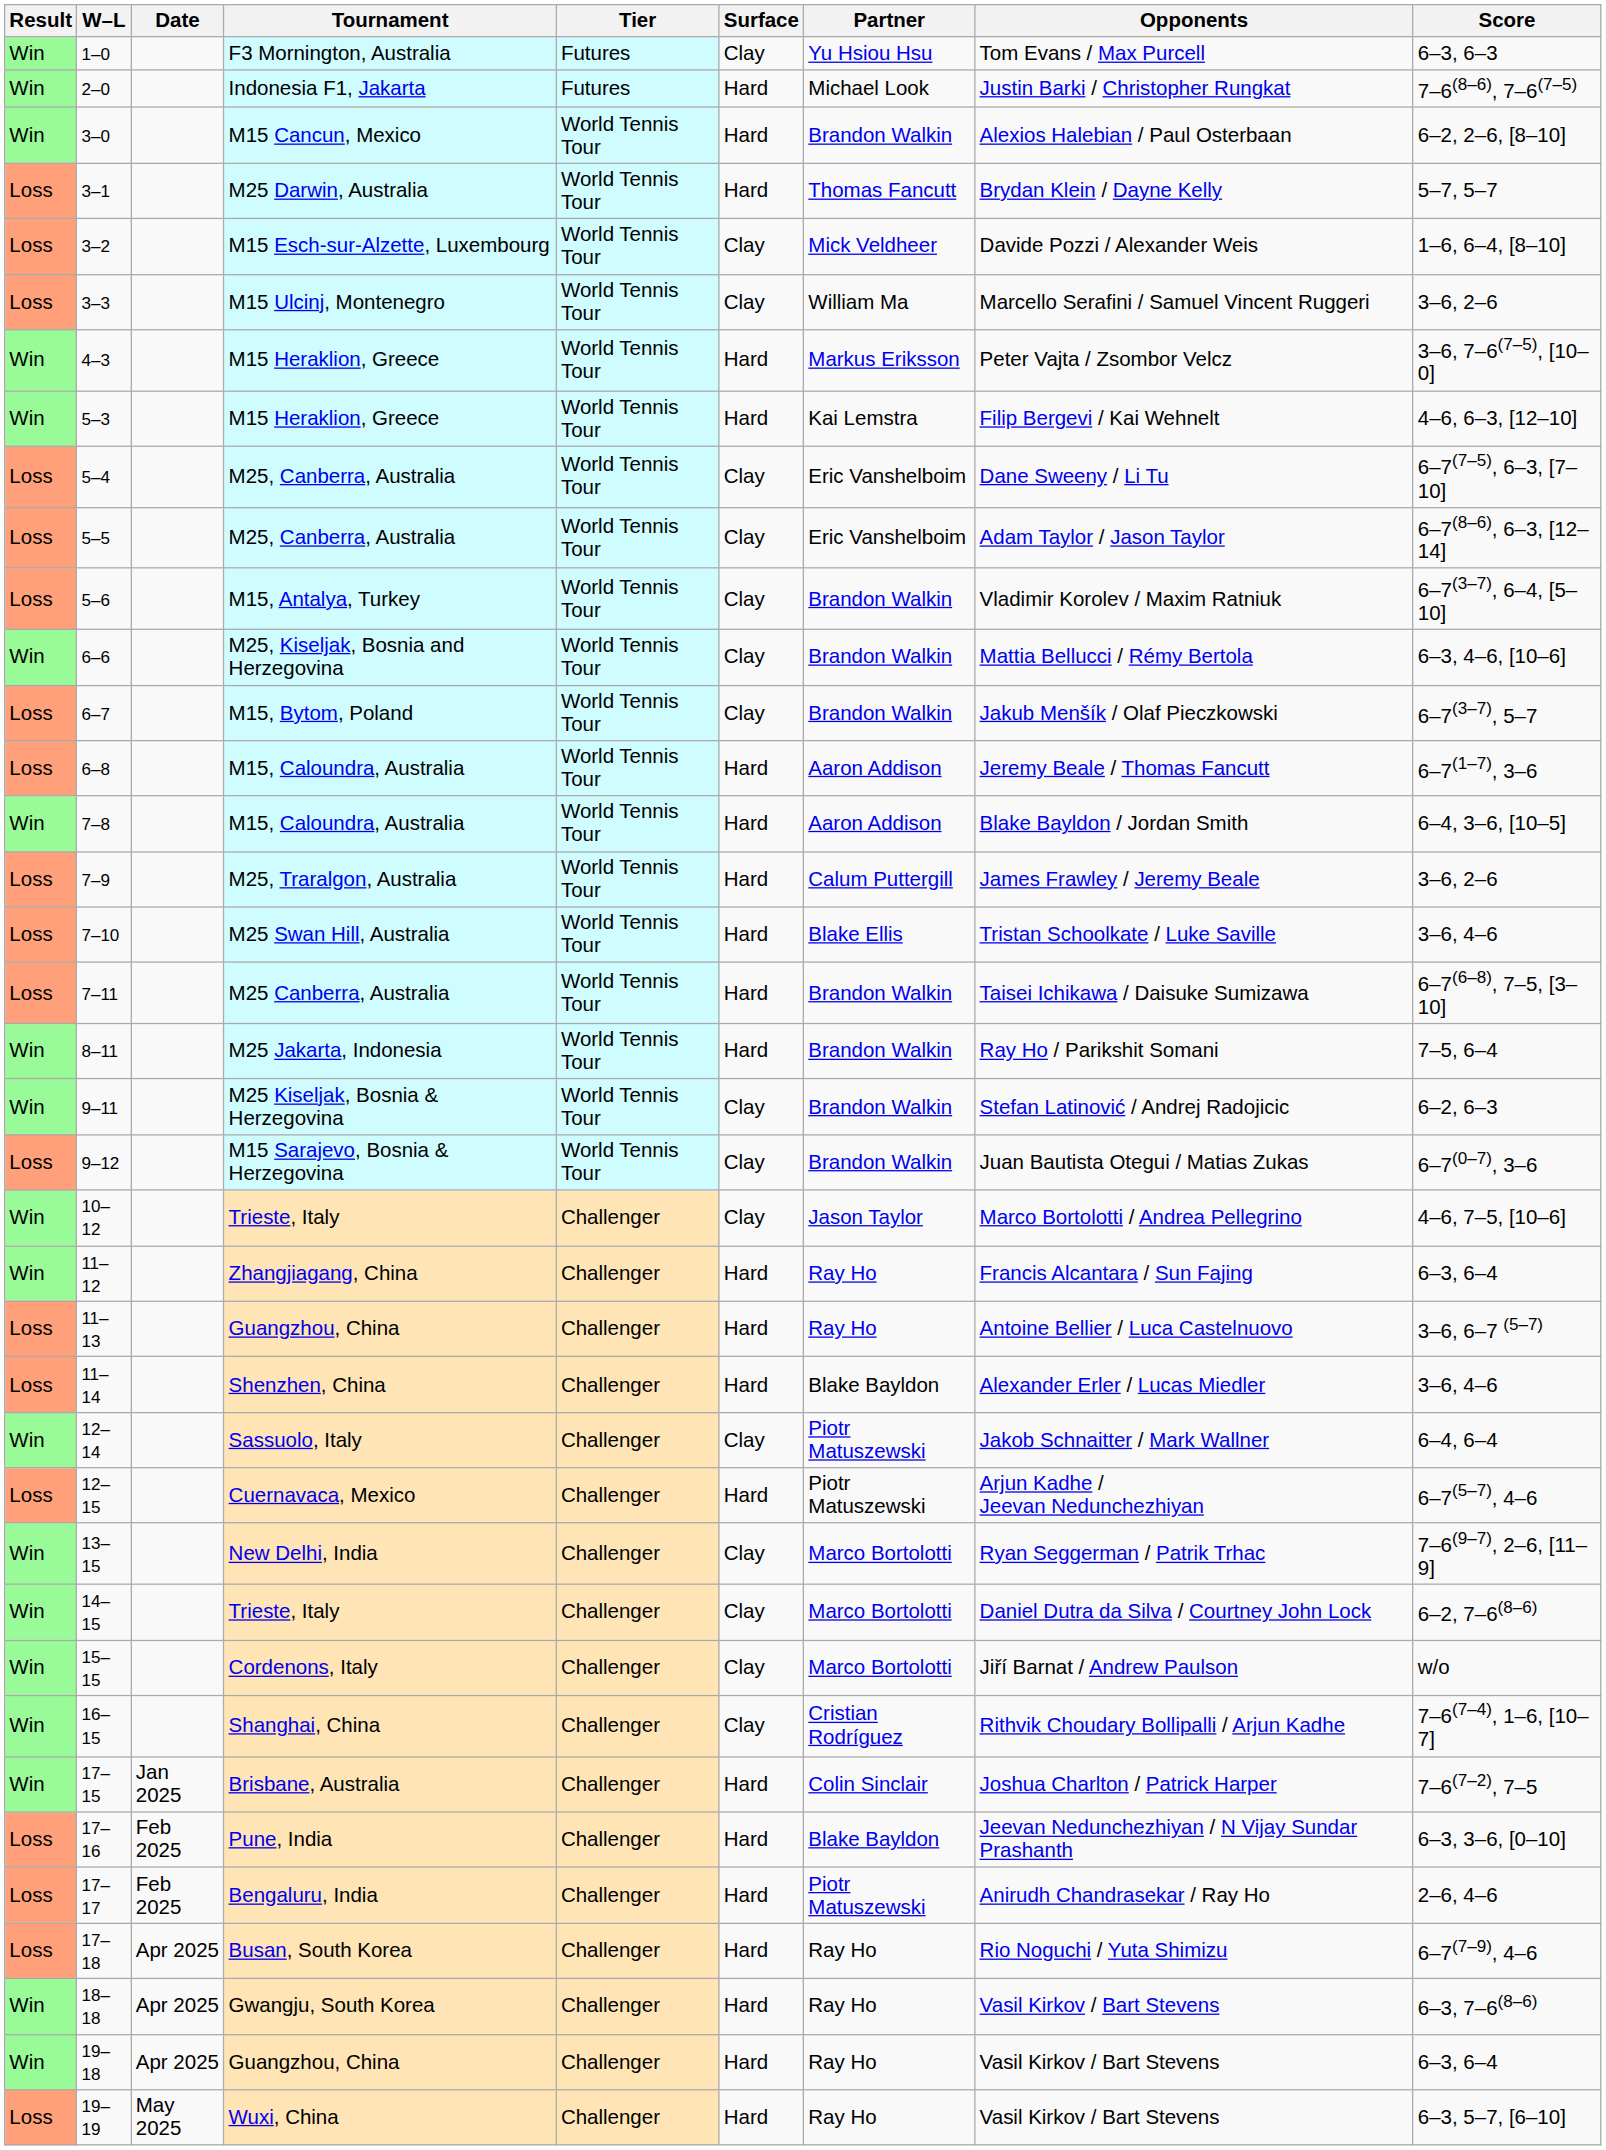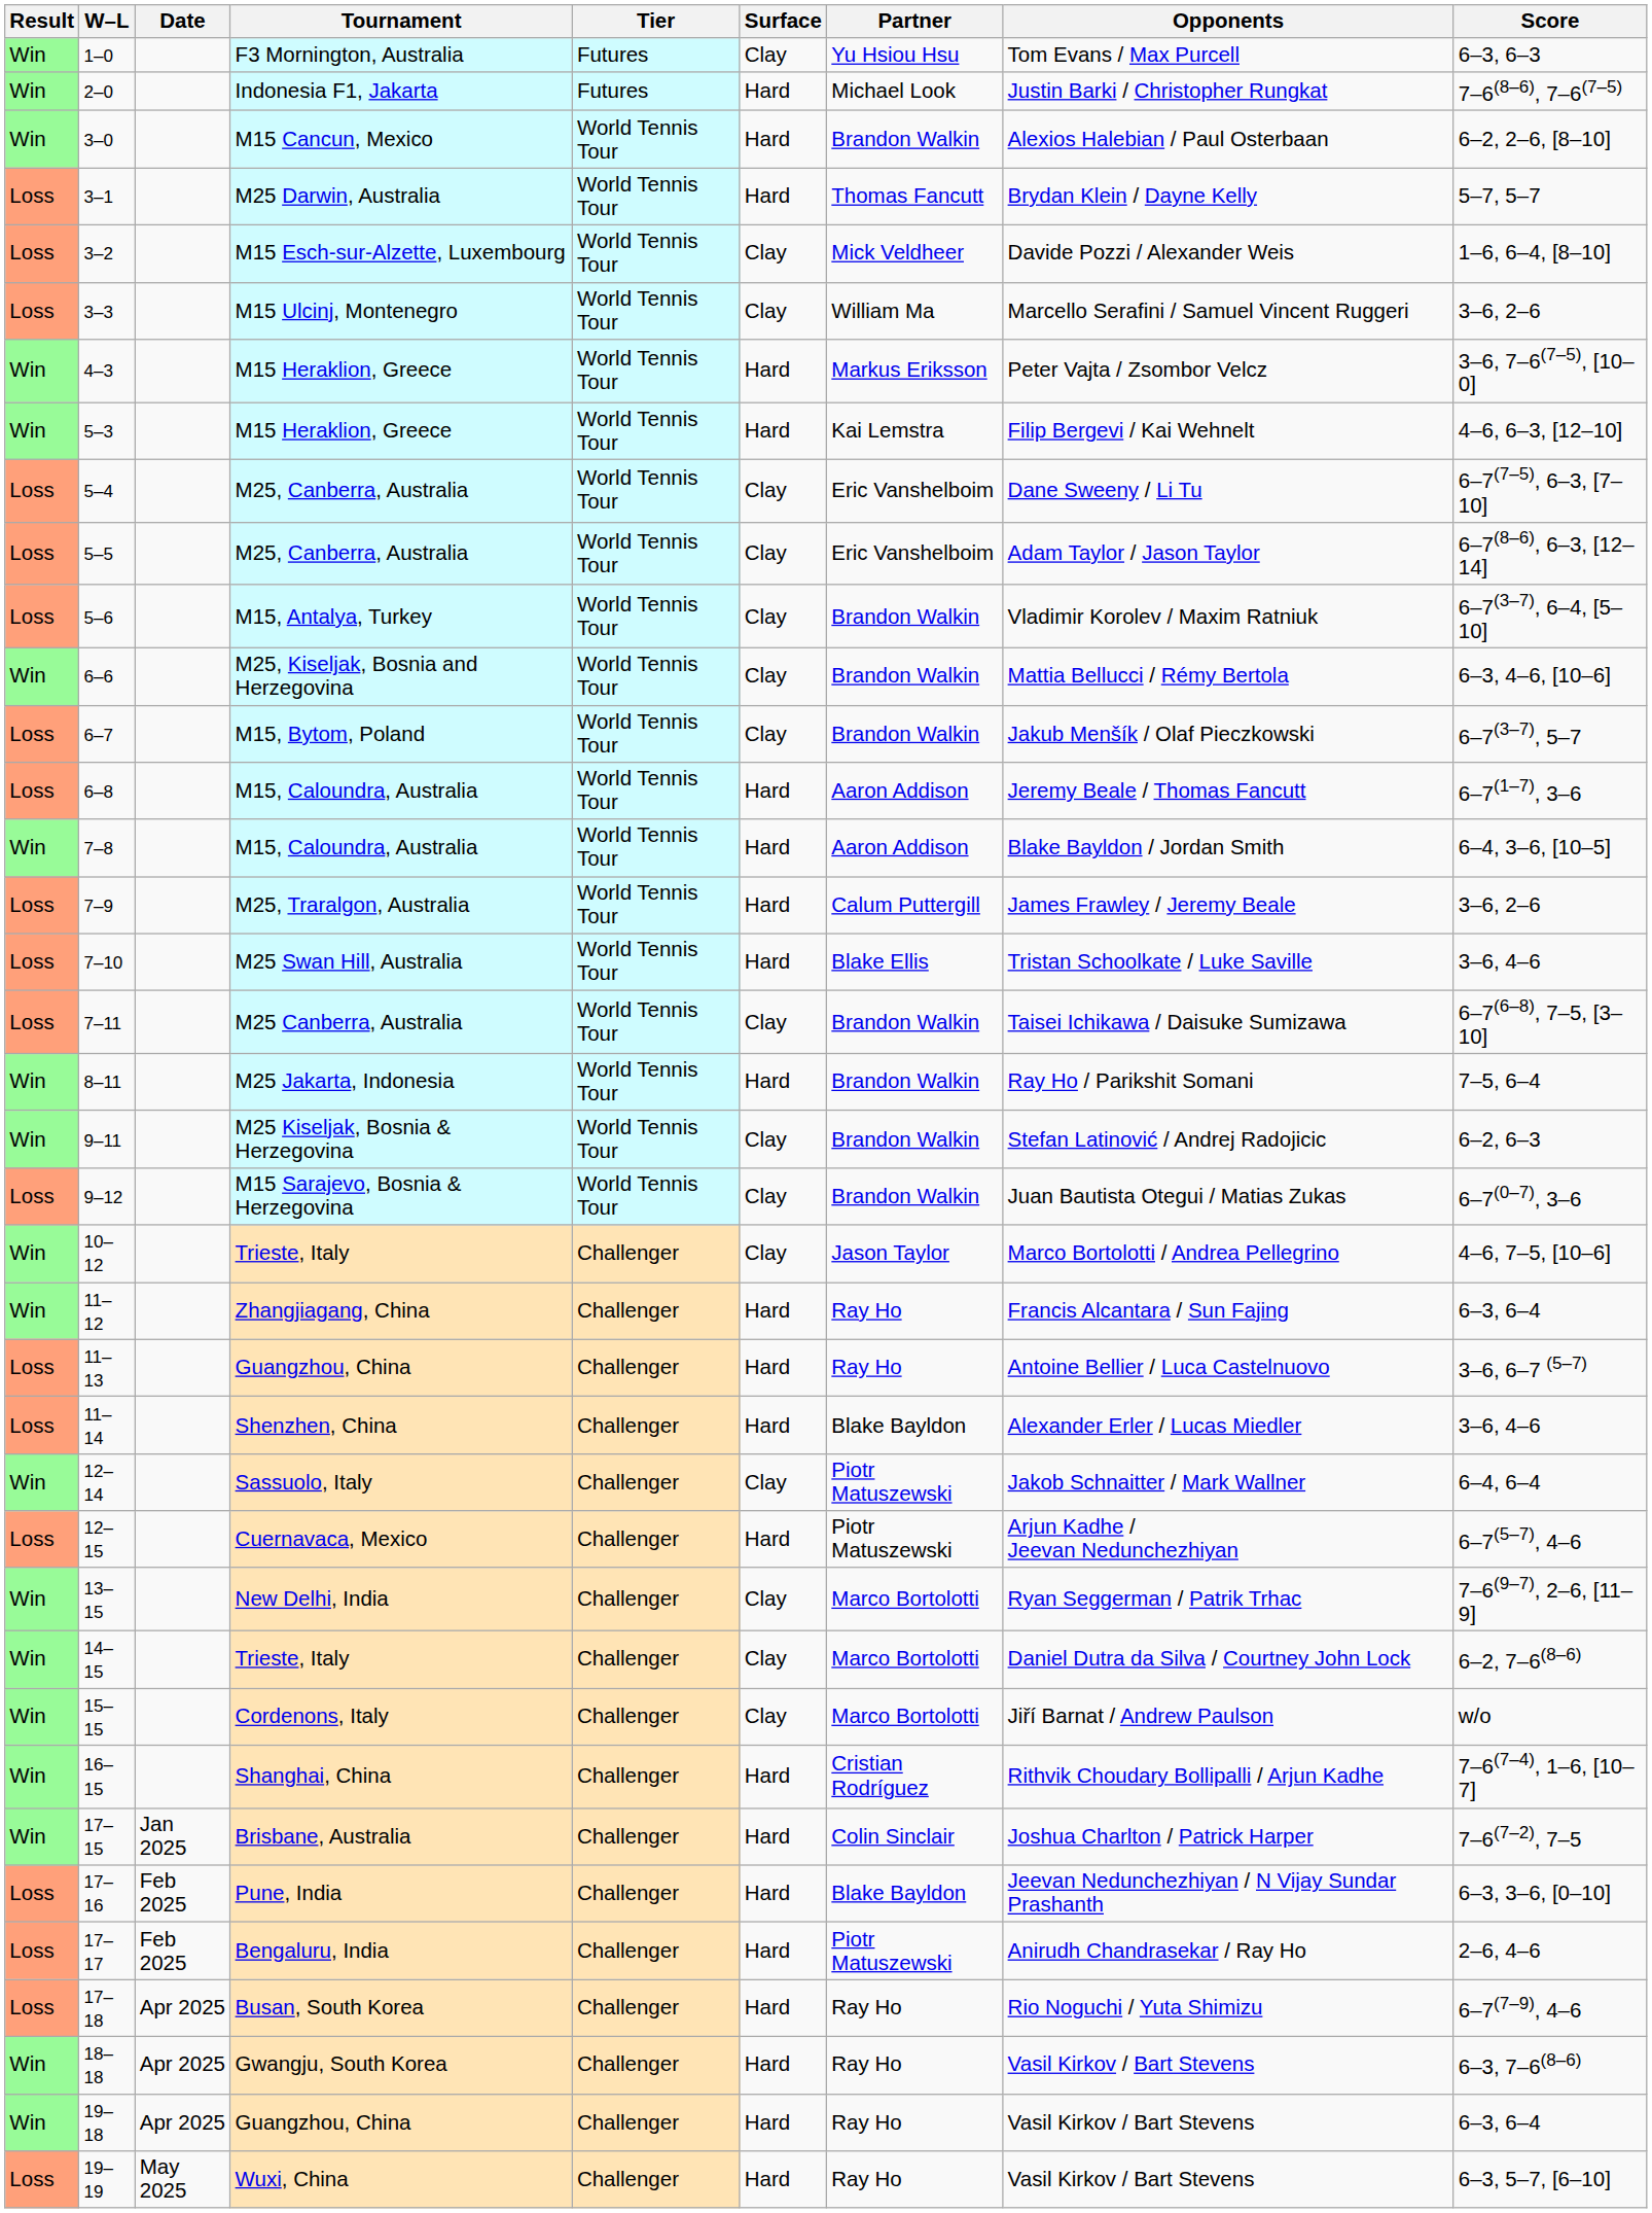7–11 | Surface: Hard -> Clay
16–15 | Surface: Clay -> Hard
